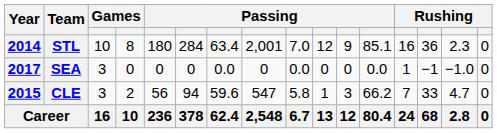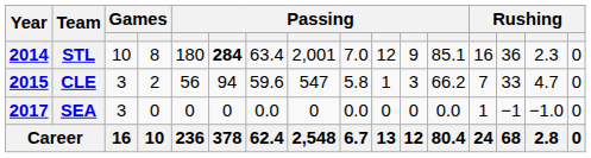STL | column 6: normal -> bold
rows swapped: CLE <-> SEA
